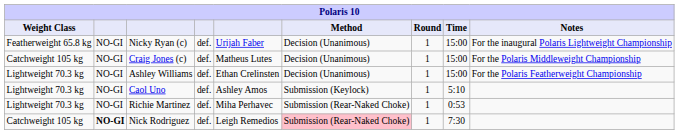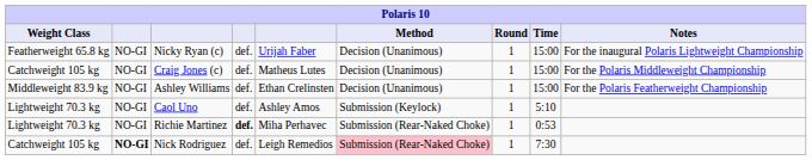Ashley Williams | Weight Class: Lightweight 70.3 kg -> Middleweight 83.9 kg
Richie Martinez | column 4: normal -> bold
